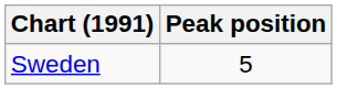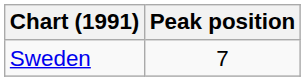Sweden | Peak position: 5 -> 7
